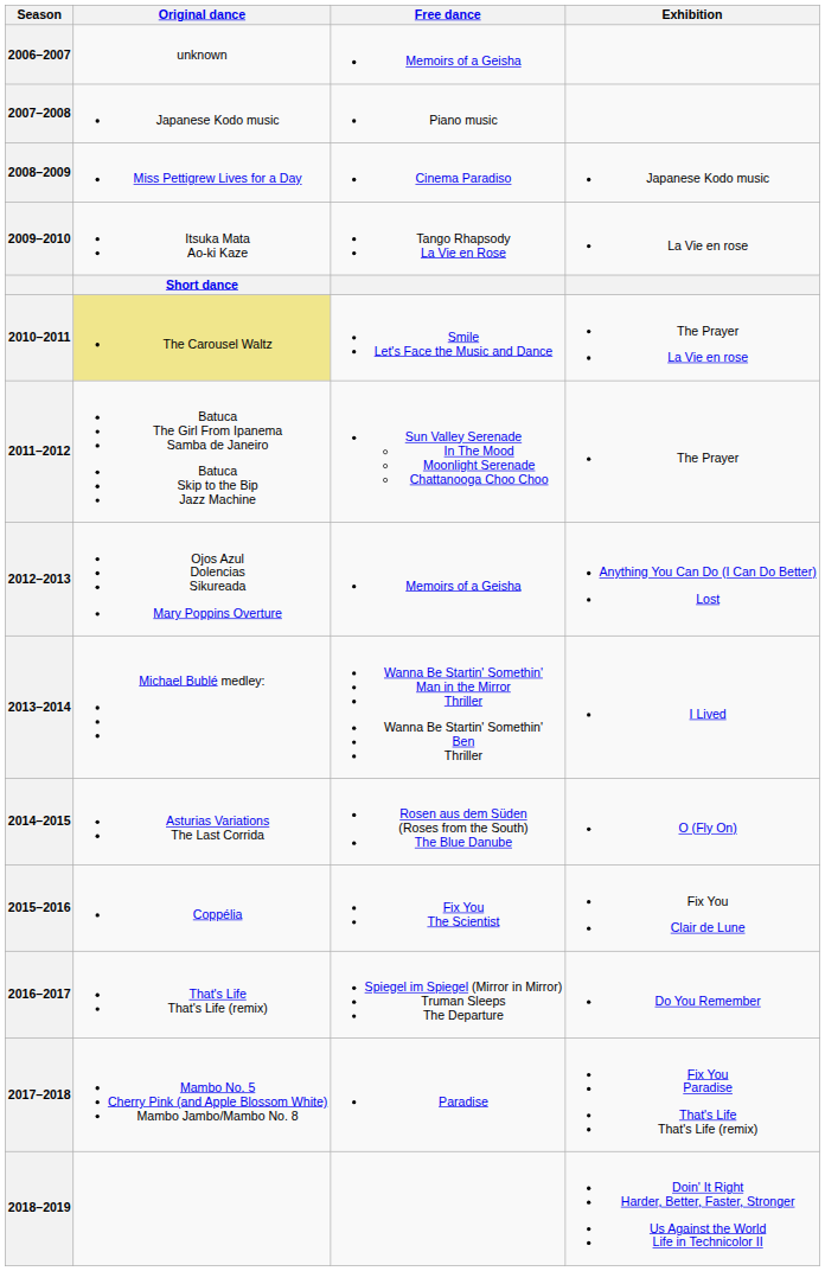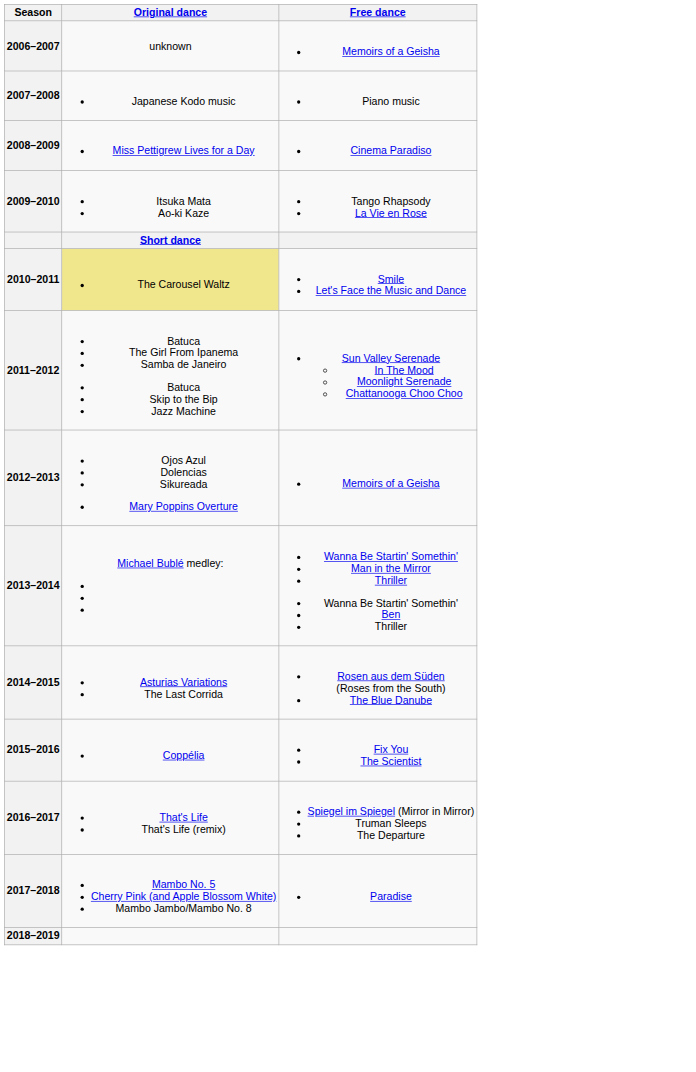- column: Exhibition | Japanese Kodo music | La Vie en rose | The Prayer La Vie en rose | The Prayer | Anything You Can Do (I Can Do Better) Lost | I Lived | O (Fly On) | Fix You Clair de Lune | Do You Remember | Fix You Paradise That's Life That's Life (remix) | Doin' It Right Harder, Better, Faster, Stronger Us Against the World Life in Technicolor II
